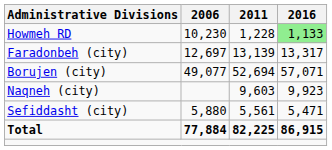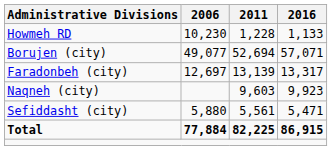Howmeh RD | 2016: lightgreen background -> no background
rows swapped: Borujen (city) <-> Faradonbeh (city)
